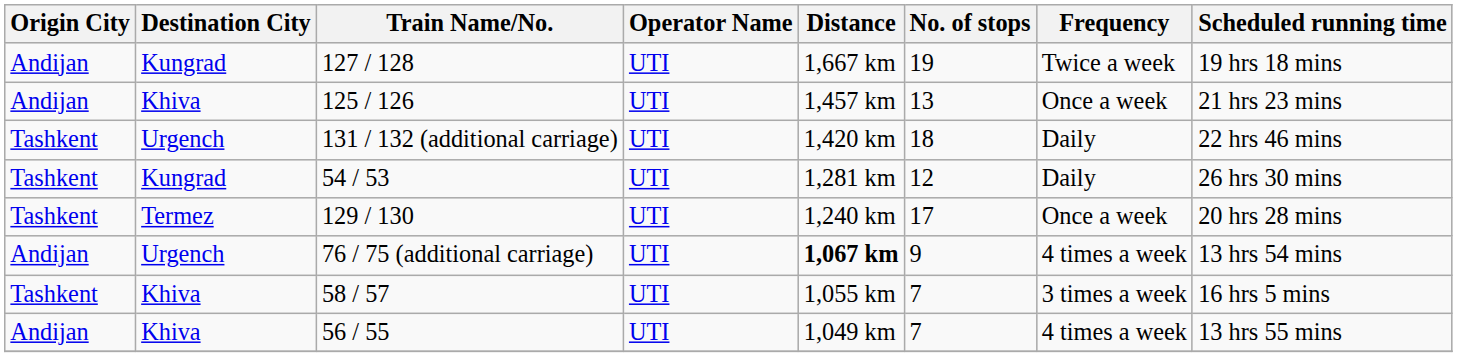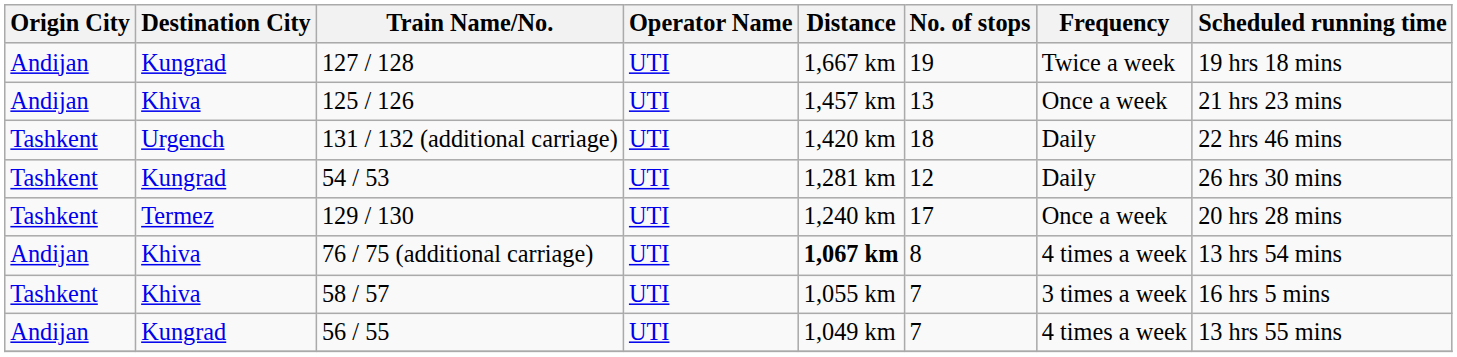76 / 75 (additional carriage) | Destination City: Urgench -> Khiva
76 / 75 (additional carriage) | No. of stops: 9 -> 8
56 / 55 | Destination City: Khiva -> Kungrad
